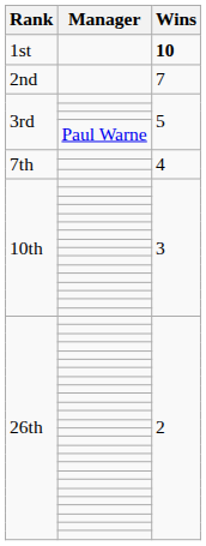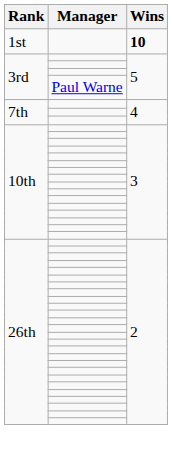- row: 2nd | 7
